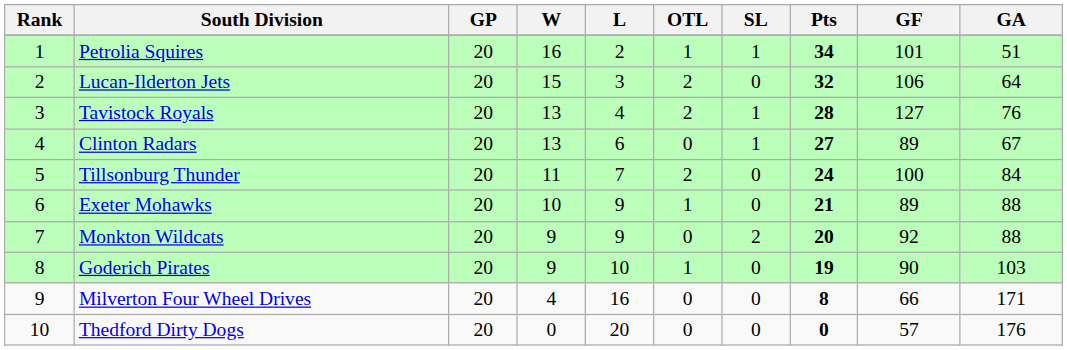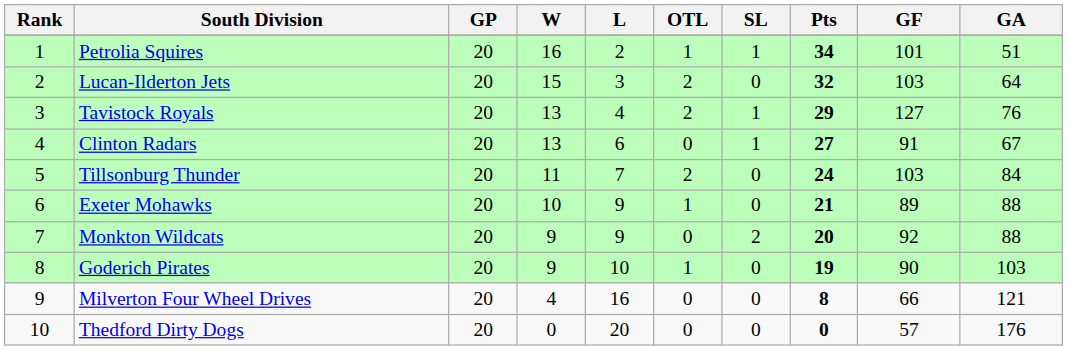Lucan-Ilderton Jets | GF: 106 -> 103
Tavistock Royals | Pts: 28 -> 29
Clinton Radars | GF: 89 -> 91
Tillsonburg Thunder | GF: 100 -> 103
Milverton Four Wheel Drives | GA: 171 -> 121
